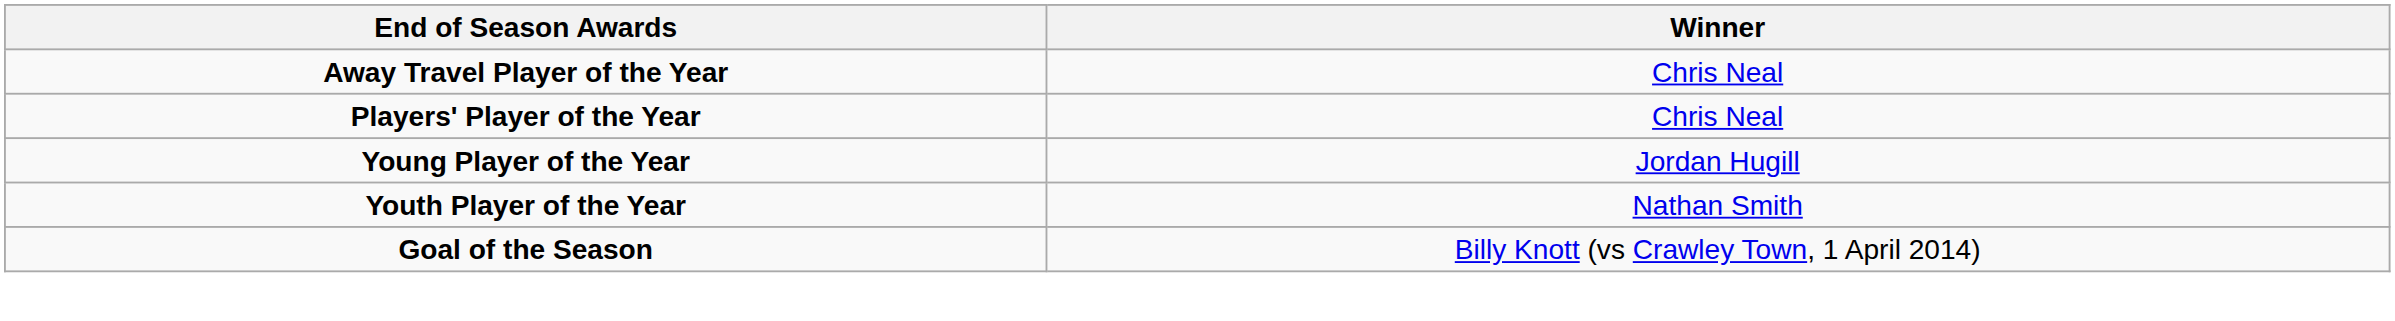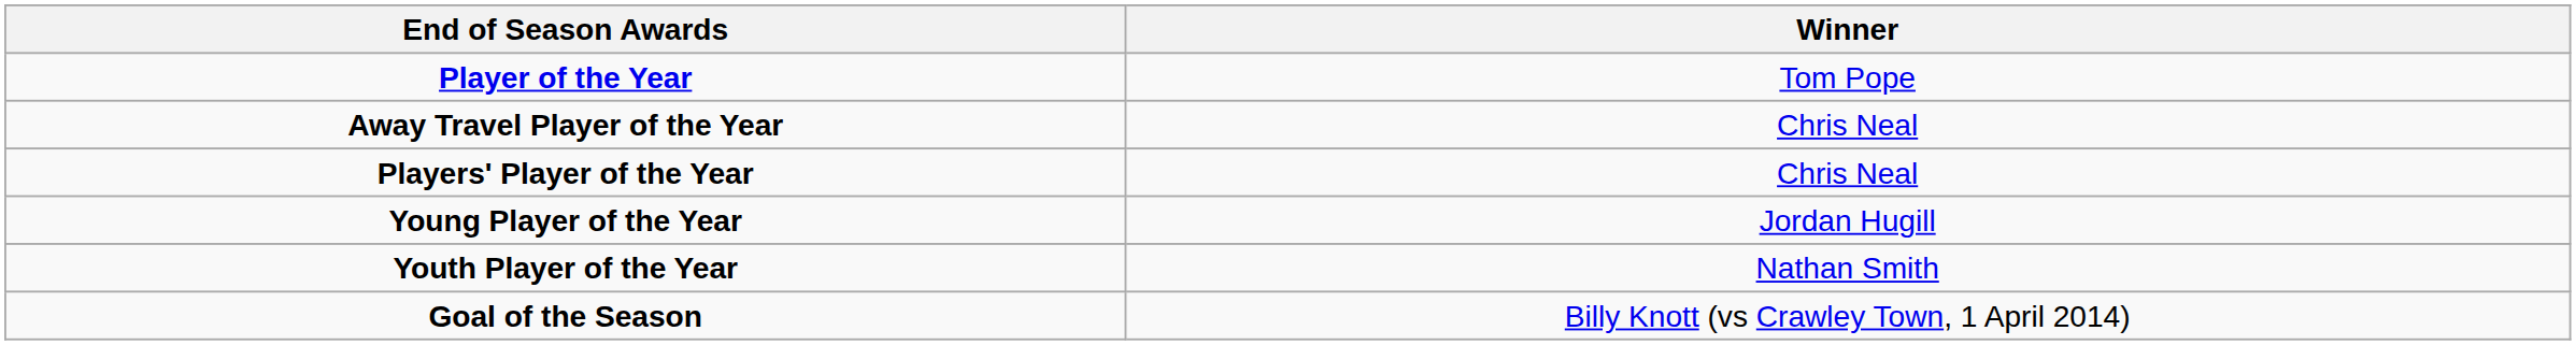+ row: Player of the Year | Tom Pope
